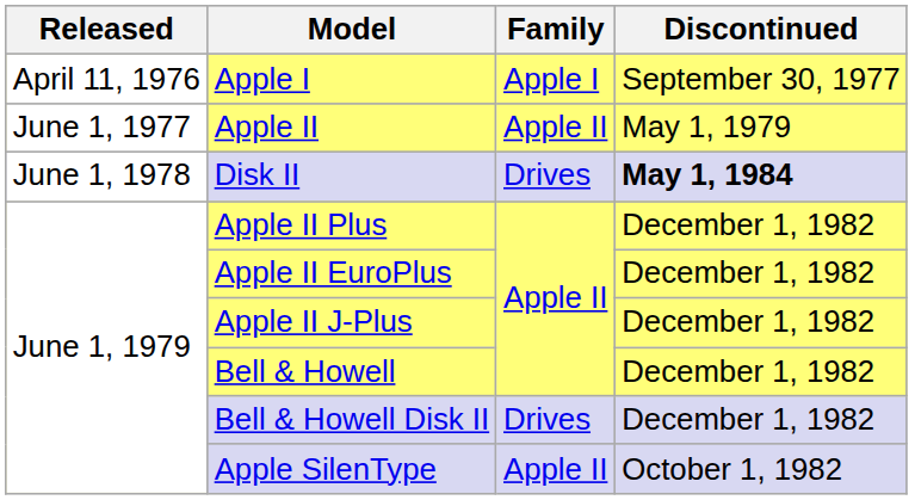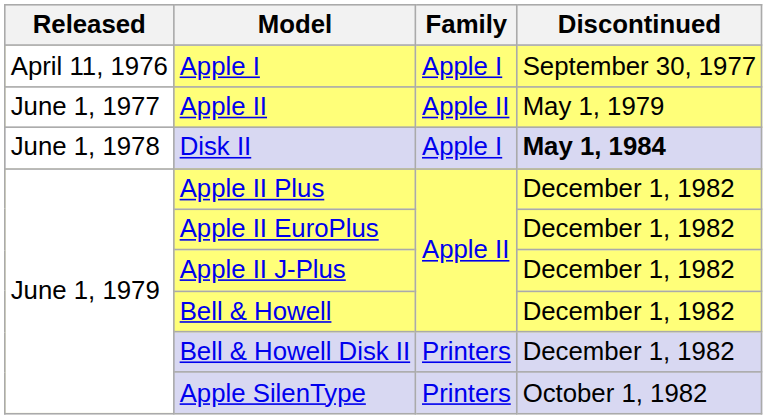Disk II | Family: Drives -> Apple I
Bell & Howell Disk II | Family: Drives -> Printers
Apple SilenType | Family: Apple II -> Printers
